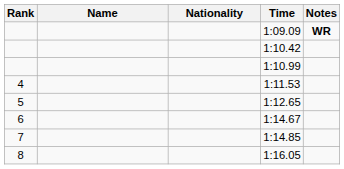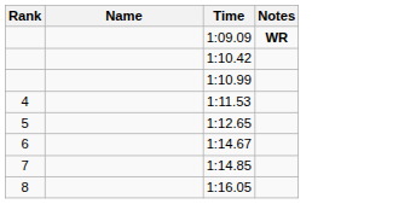- column: Nationality
